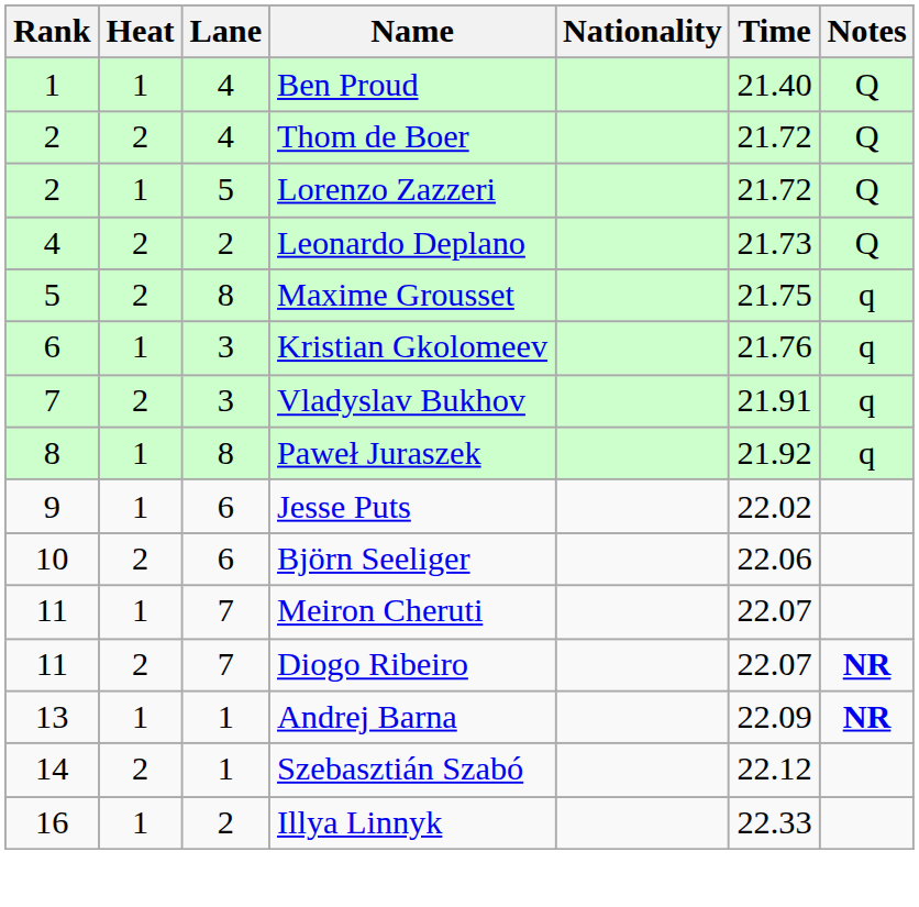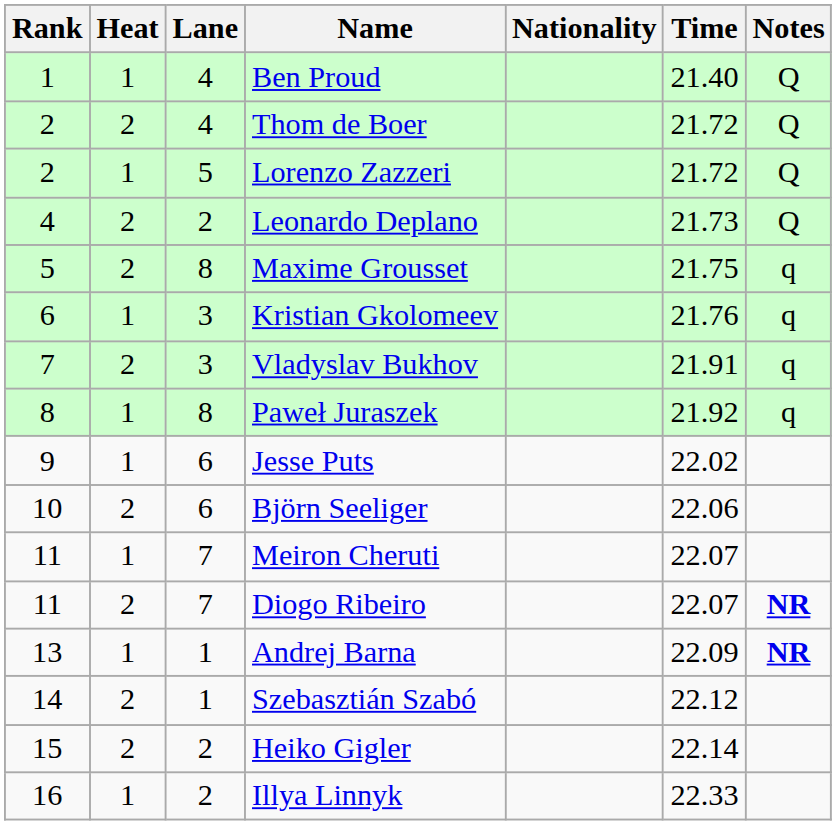+ row: 15 | 2 | 2 | Heiko Gigler | 22.14
